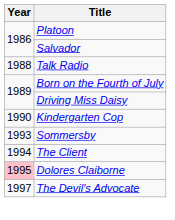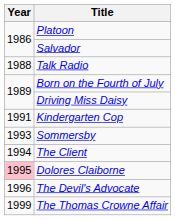Kindergarten Cop | Year: 1990 -> 1991
The Devil's Advocate | Year: 1997 -> 1996
+ row: 1999 | The Thomas Crowne Affair
